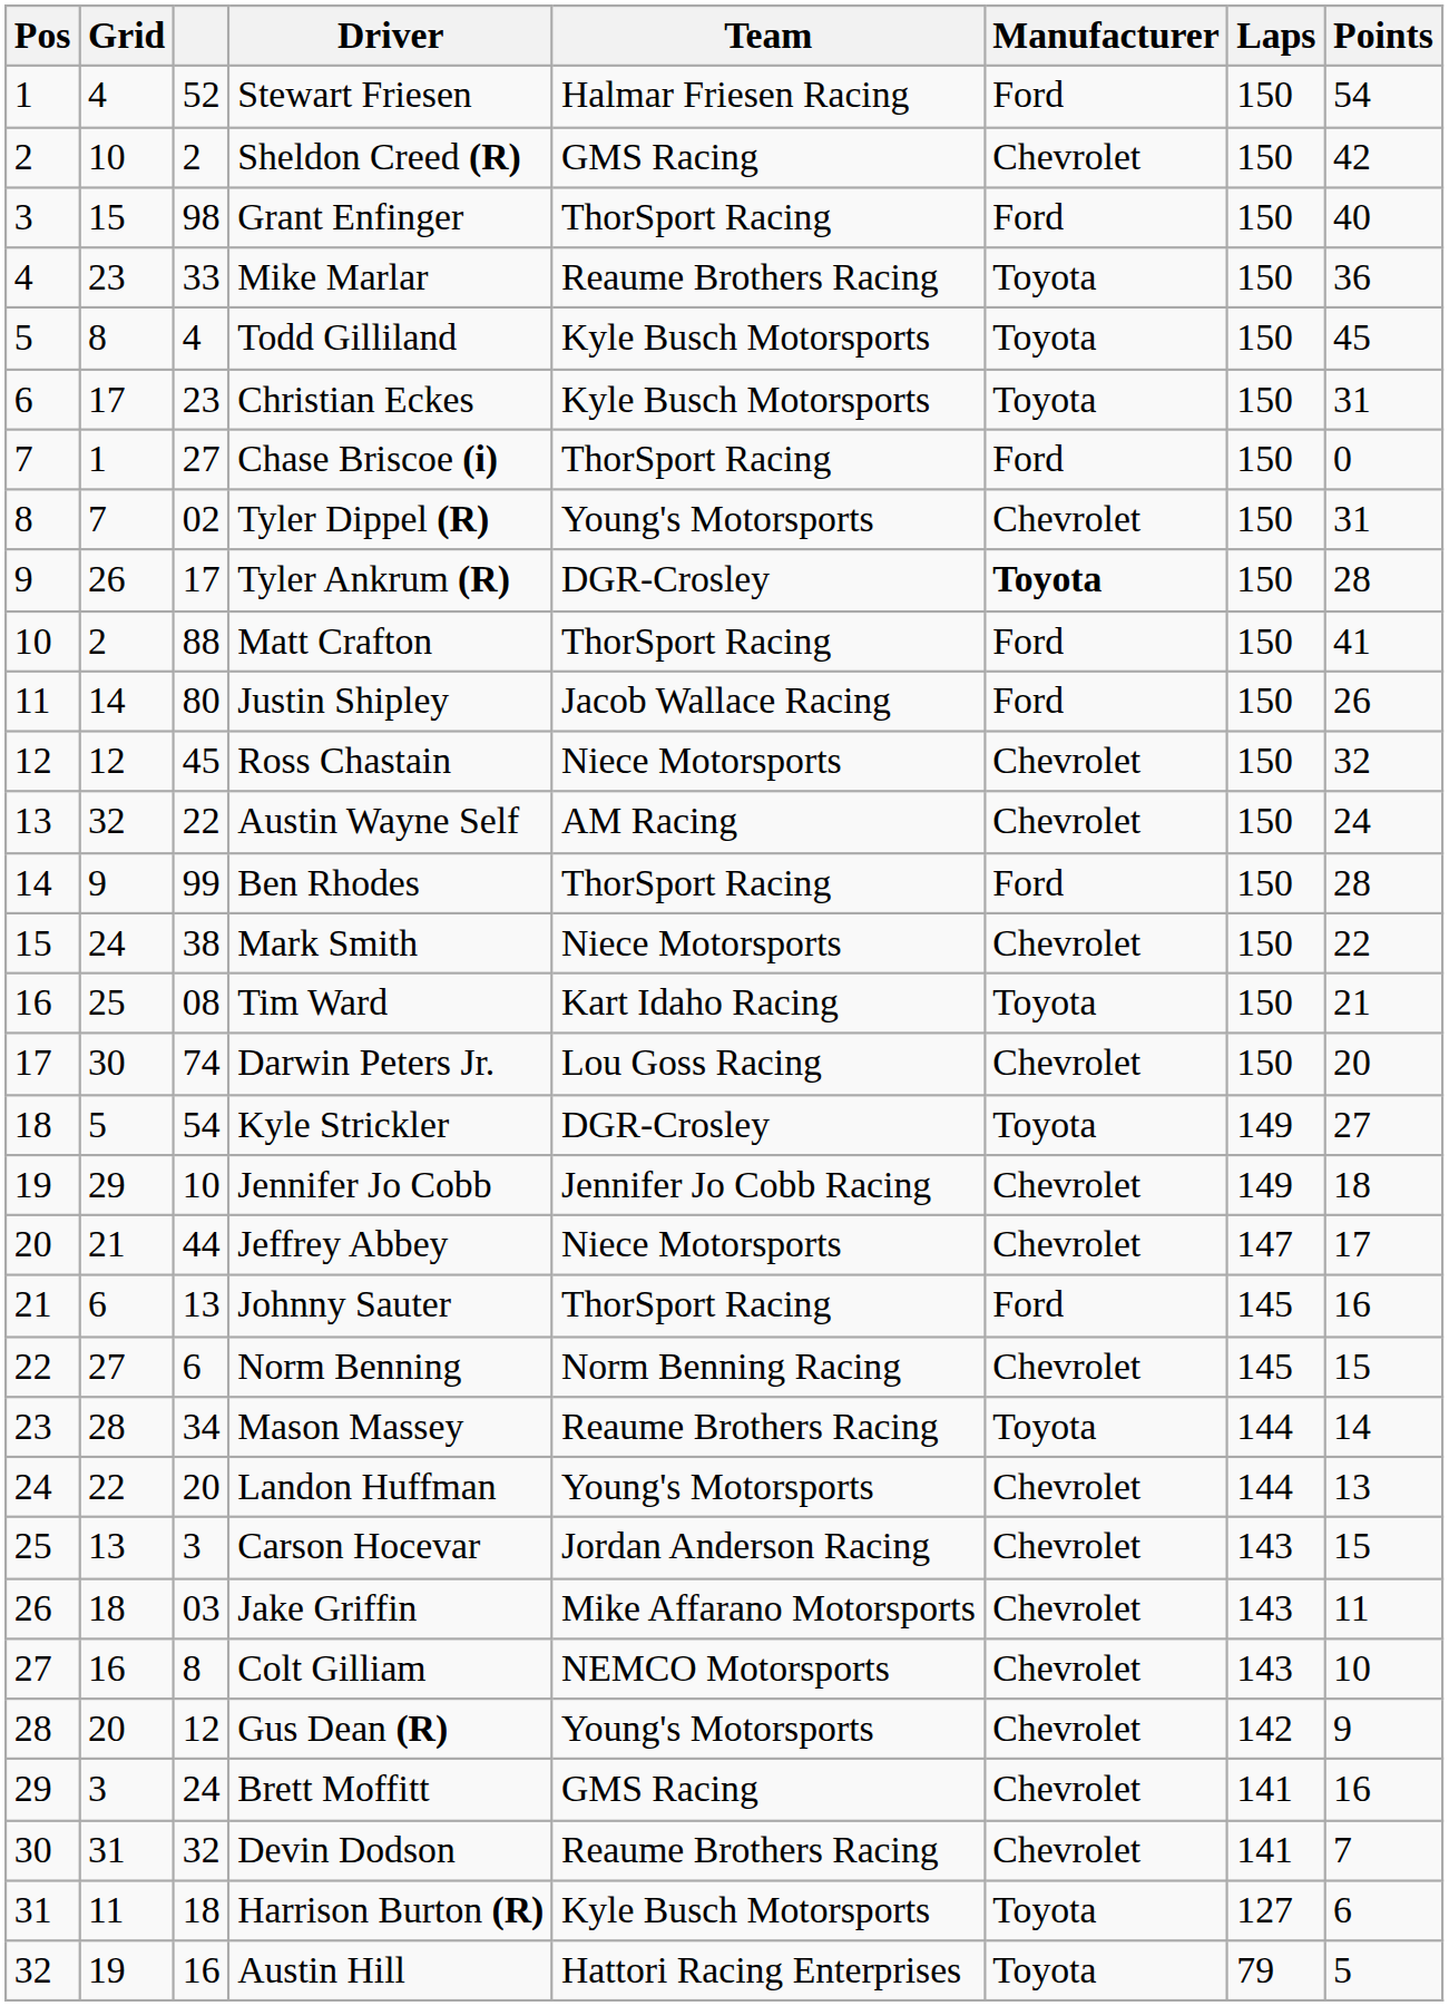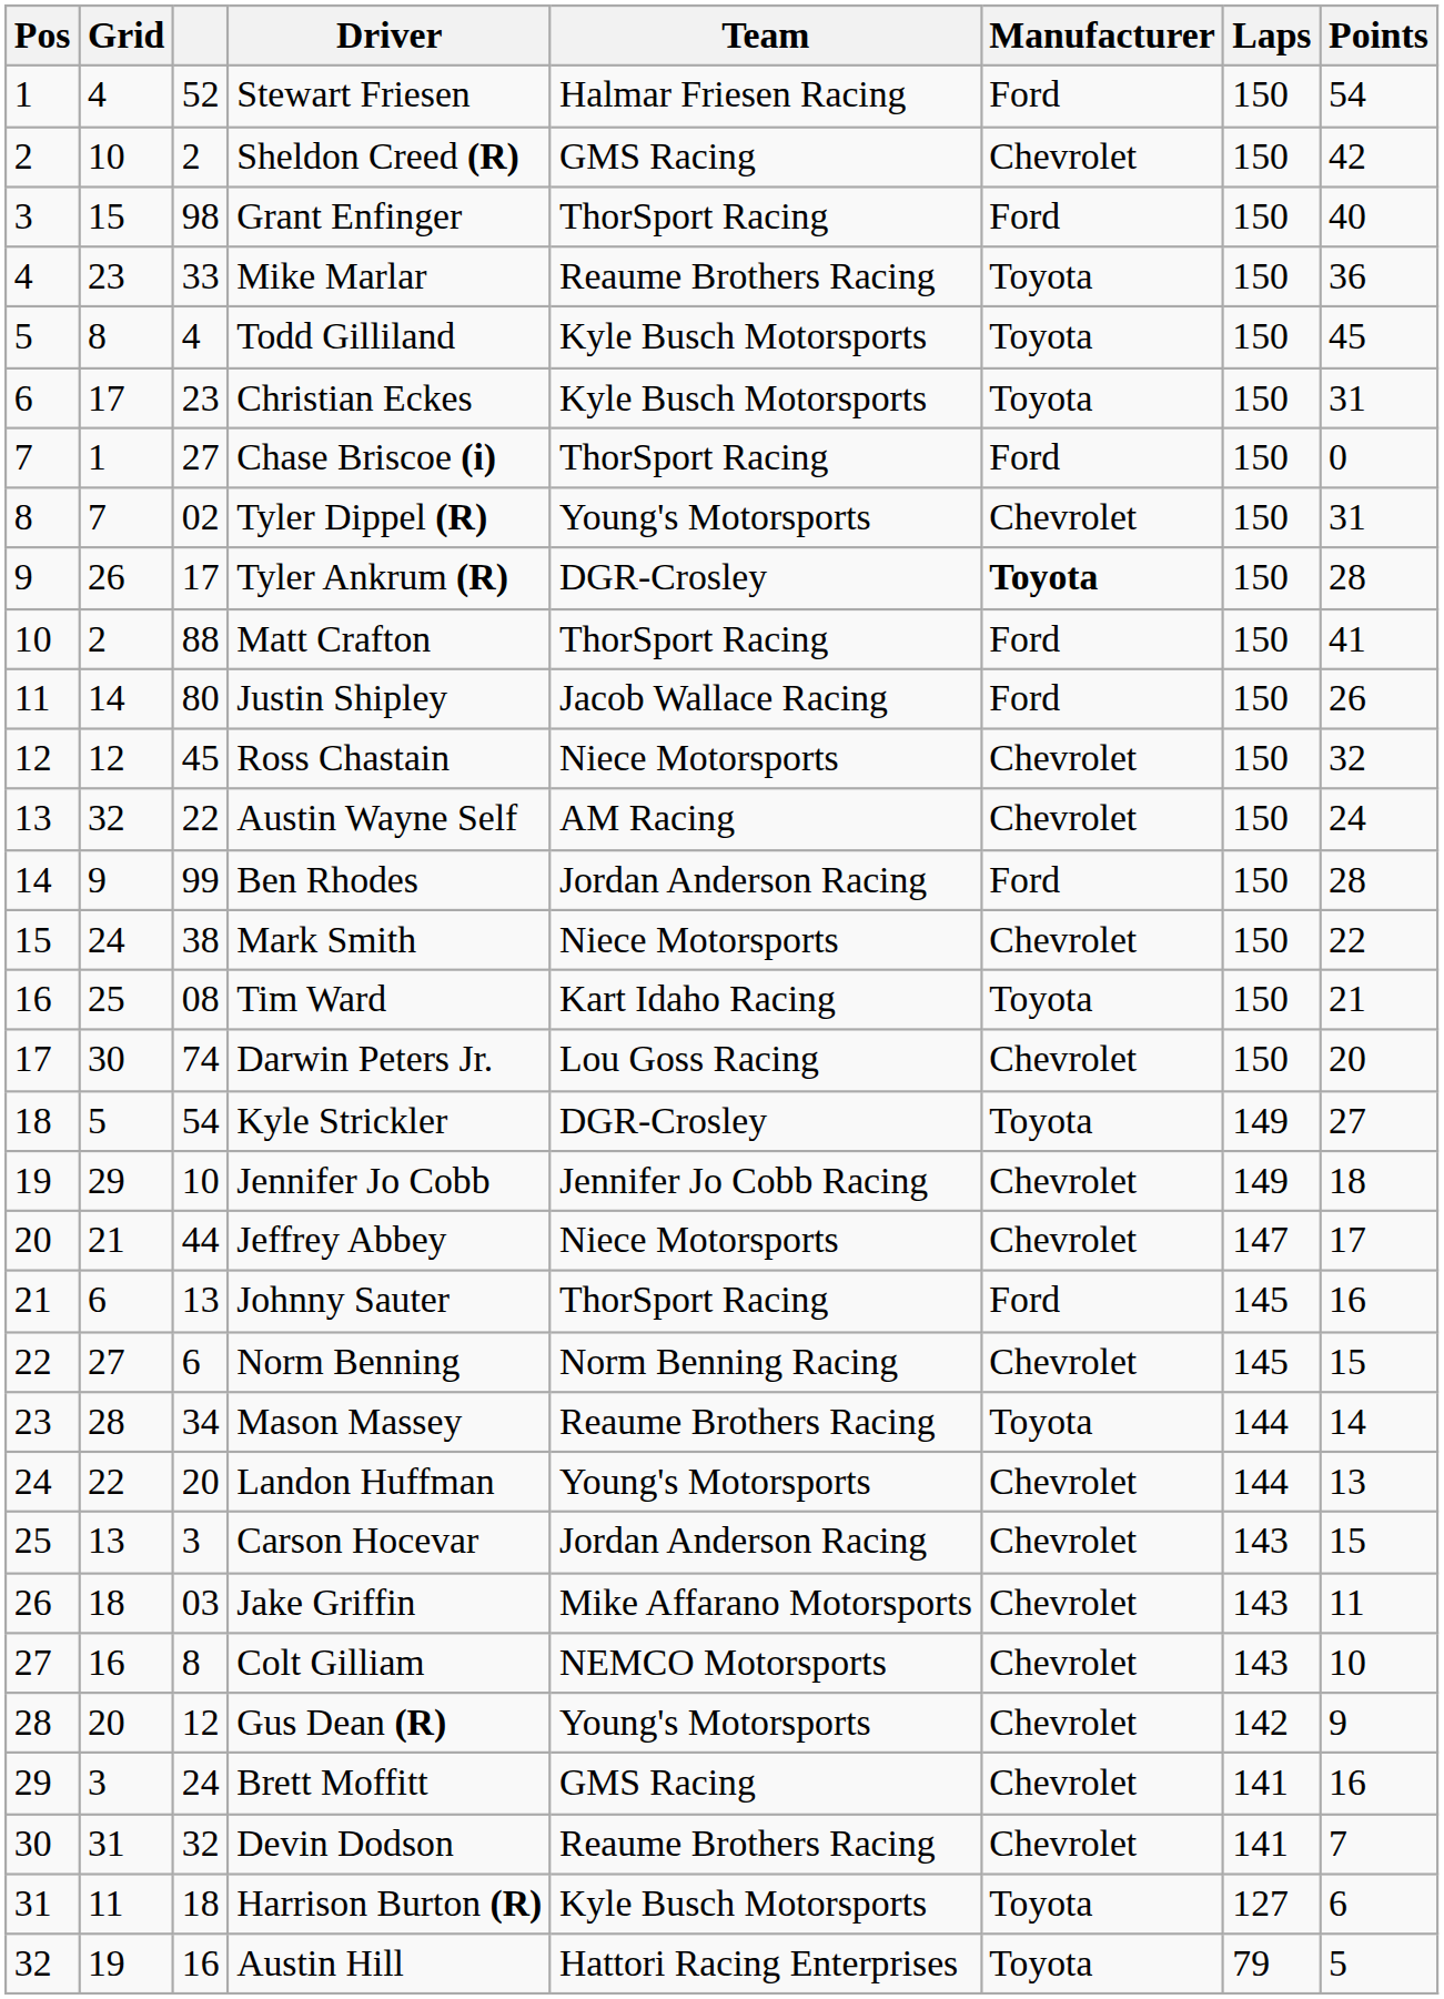Ben Rhodes | Team: ThorSport Racing -> Jordan Anderson Racing
